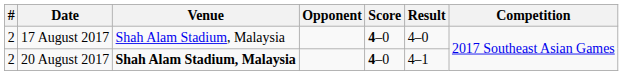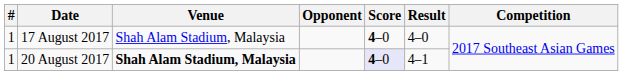17 August 2017 | #: 2 -> 1
20 August 2017 | #: 2 -> 1
20 August 2017 | Score: no background -> lavender background
